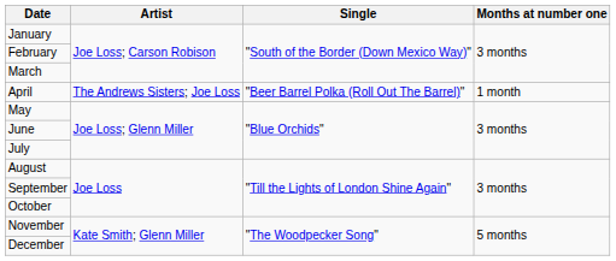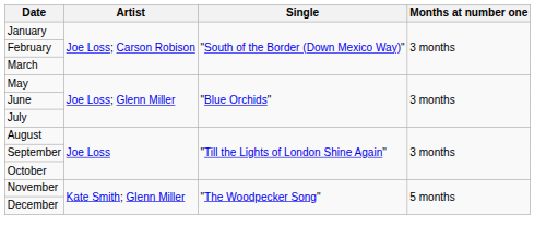- row: April | The Andrews Sisters; Joe Loss | "Beer Barrel Polka (Roll Out The Barrel)" | 1 month
